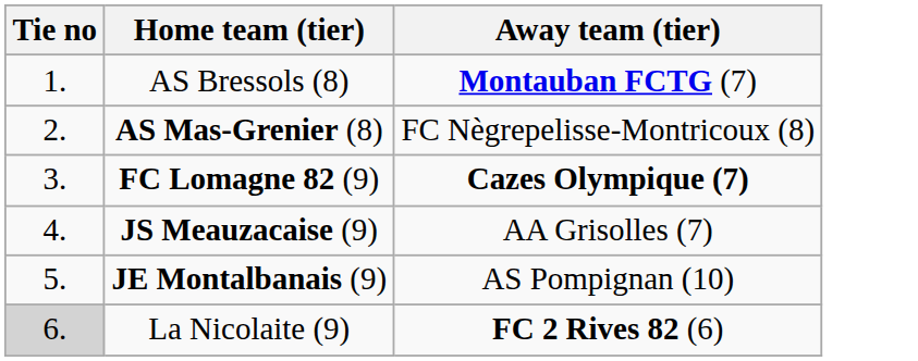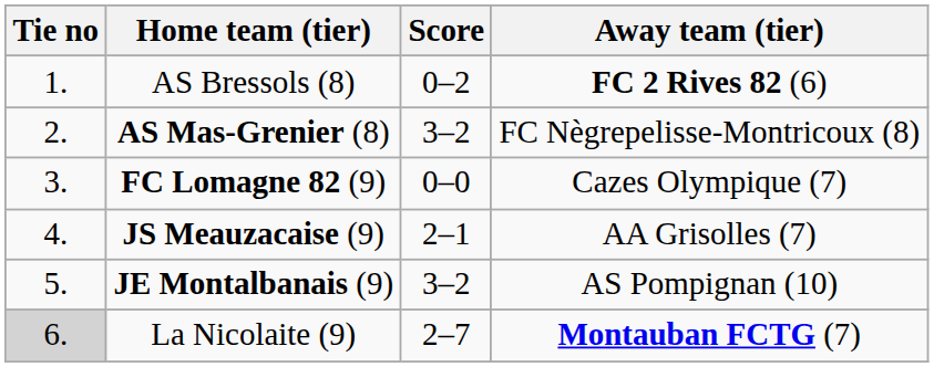+ column: Score | 0–2 | 3–2 | 0–0 | 2–1 | 3–2 | 2–7
AS Bressols (8) | Away team (tier): Montauban FCTG (7) -> FC 2 Rives 82 (6)
FC Lomagne 82 (9) | Away team (tier): bold -> normal
La Nicolaite (9) | Away team (tier): FC 2 Rives 82 (6) -> Montauban FCTG (7)
